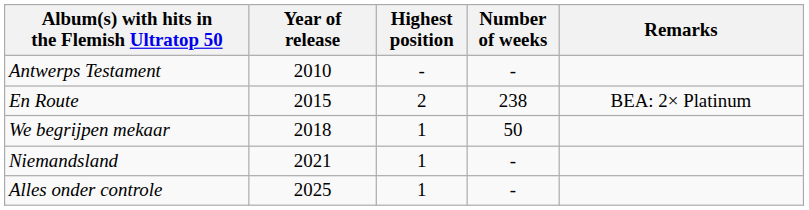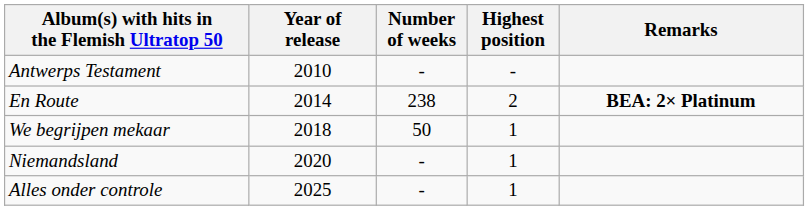columns swapped: Highest position <-> Number of weeks
En Route | Year of release: 2015 -> 2014
En Route | Remarks: normal -> bold
Niemandsland | Year of release: 2021 -> 2020
